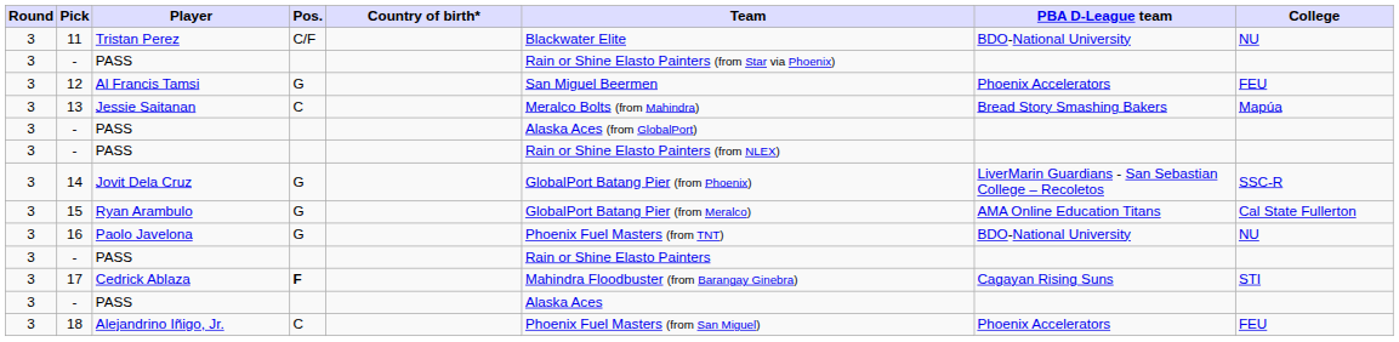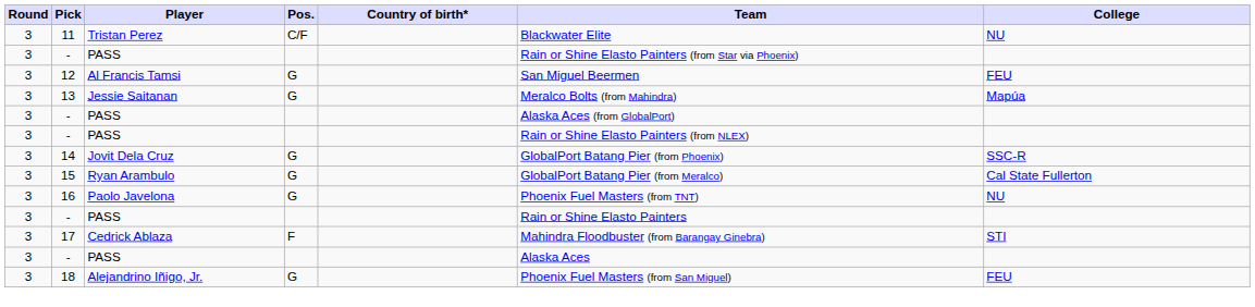- column: PBA D-League team | BDO-National University | Phoenix Accelerators | Bread Story Smashing Bakers | LiverMarin Guardians - San Sebastian College – Recoletos | AMA Online Education Titans | BDO-National University | Cagayan Rising Suns | Phoenix Accelerators
13 | Pos.: C -> G
17 | Pos.: bold -> normal
18 | Pos.: C -> G
